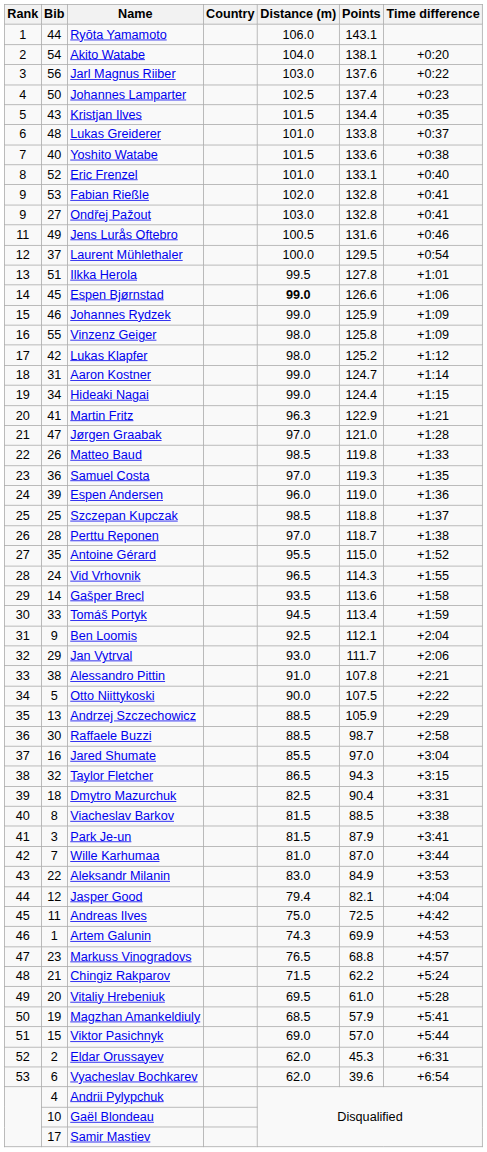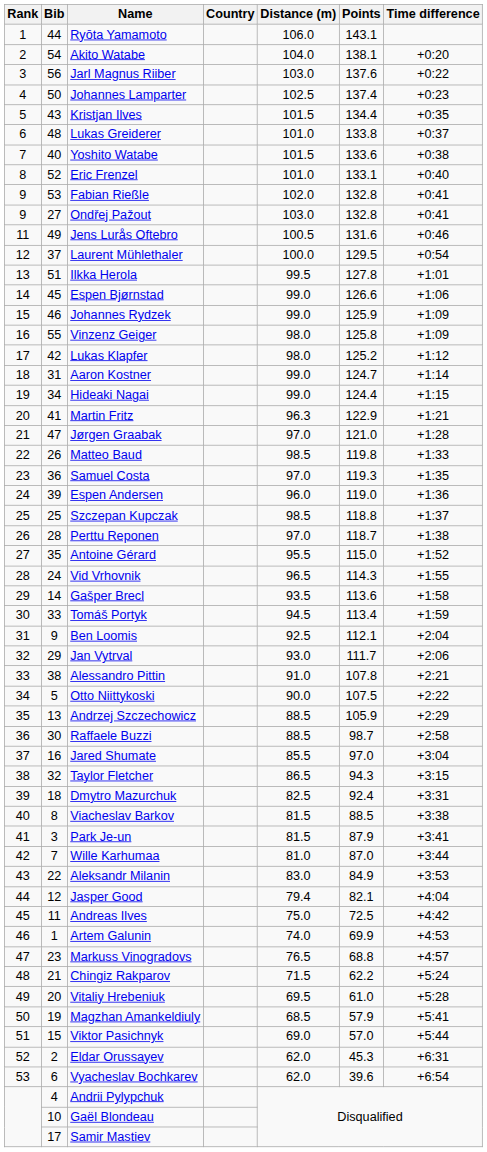Espen Bjørnstad | Distance (m): bold -> normal
Dmytro Mazurchuk | Points: 90.4 -> 92.4
Artem Galunin | Distance (m): 74.3 -> 74.0
